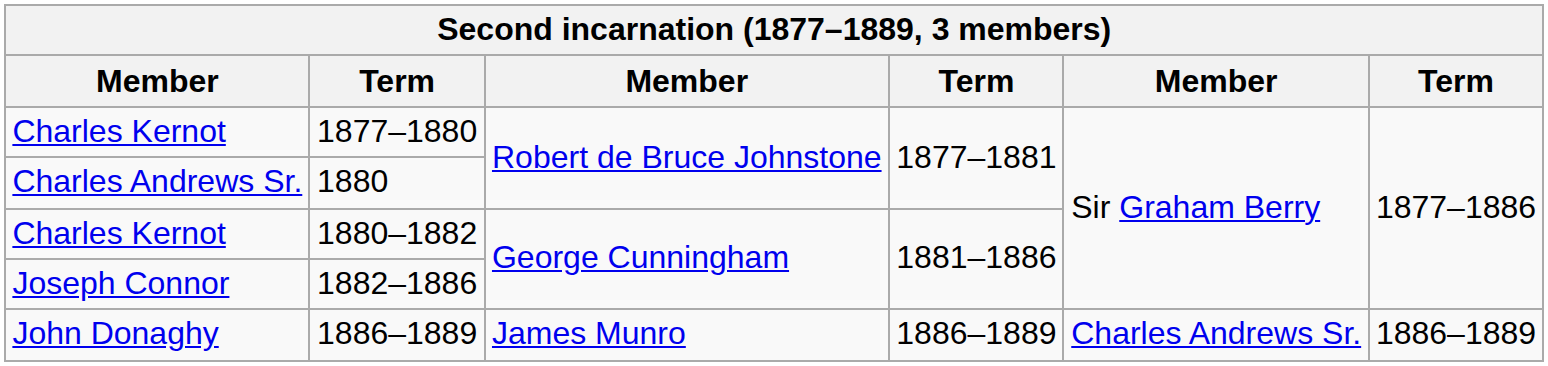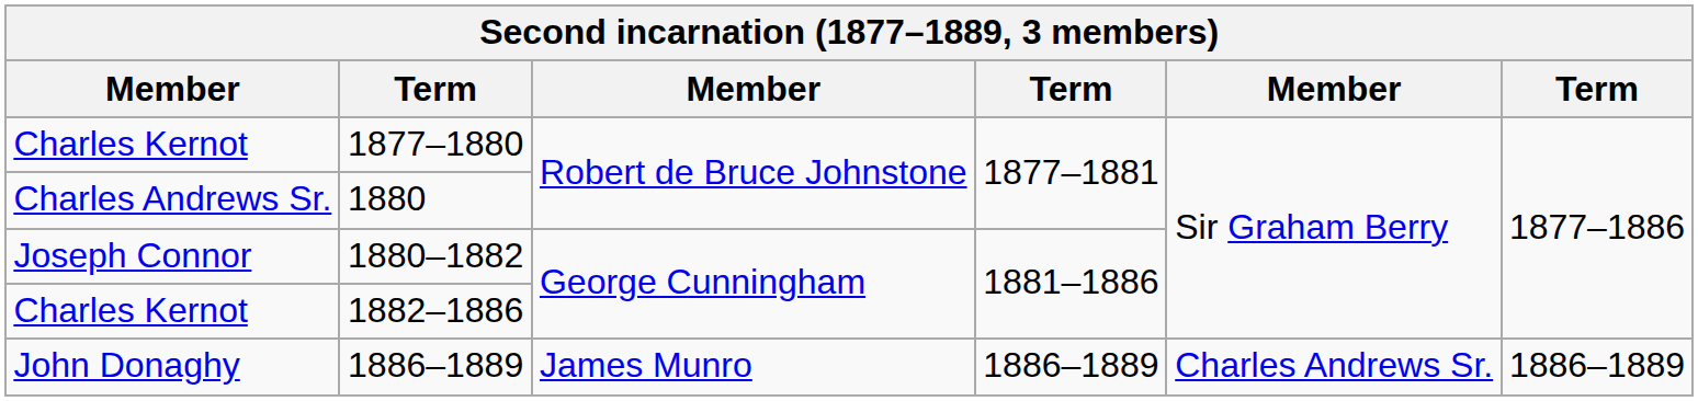1880–1882 | column 1: Charles Kernot -> Joseph Connor
1882–1886 | column 1: Joseph Connor -> Charles Kernot
